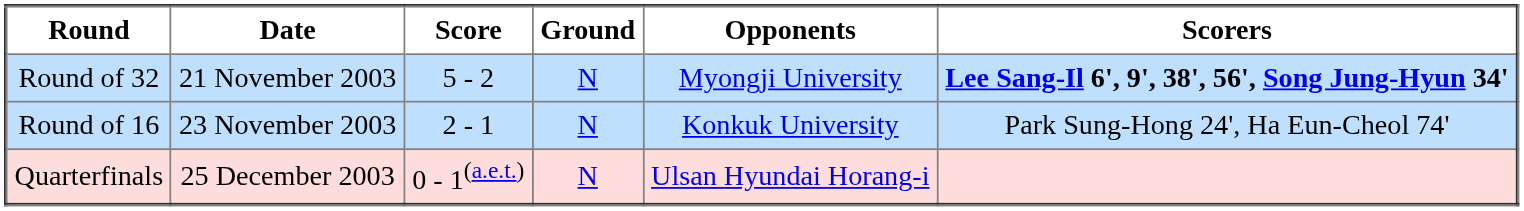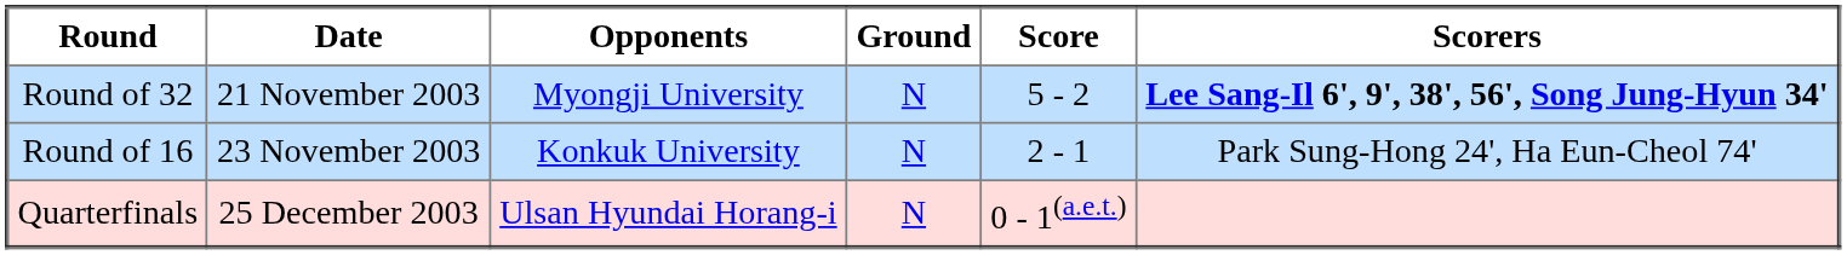columns swapped: Opponents <-> Score
